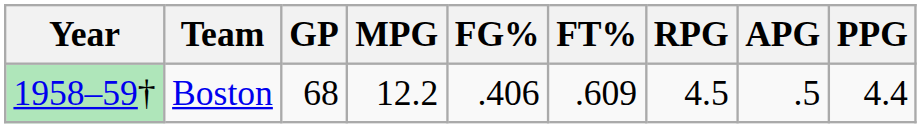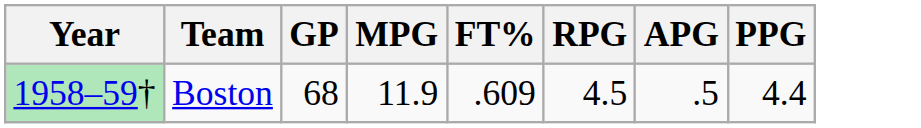- column: FG% | .406
Boston | MPG: 12.2 -> 11.9
